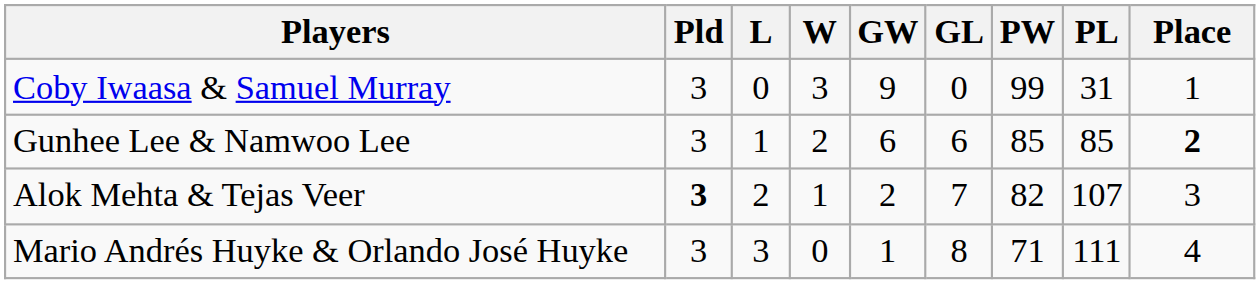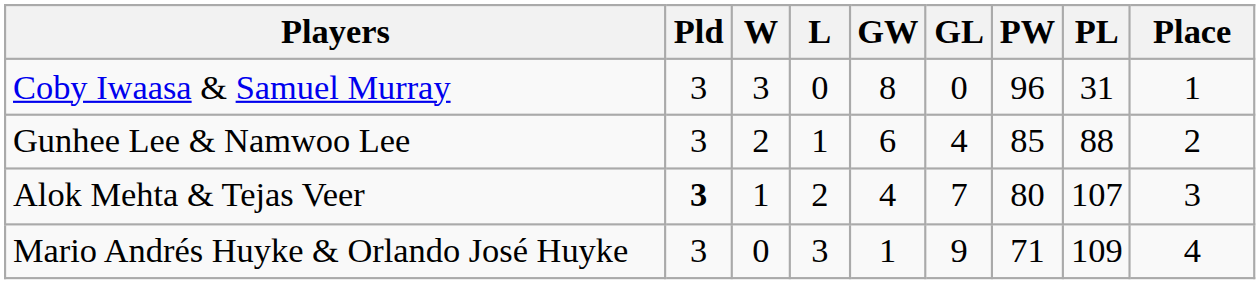columns swapped: W <-> L
Coby Iwaasa & Samuel Murray | GW: 9 -> 8
Coby Iwaasa & Samuel Murray | PW: 99 -> 96
Gunhee Lee & Namwoo Lee | GL: 6 -> 4
Gunhee Lee & Namwoo Lee | PL: 85 -> 88
Gunhee Lee & Namwoo Lee | Place: bold -> normal
Alok Mehta & Tejas Veer | GW: 2 -> 4
Alok Mehta & Tejas Veer | PW: 82 -> 80
Mario Andrés Huyke & Orlando José Huyke | GL: 8 -> 9
Mario Andrés Huyke & Orlando José Huyke | PL: 111 -> 109
